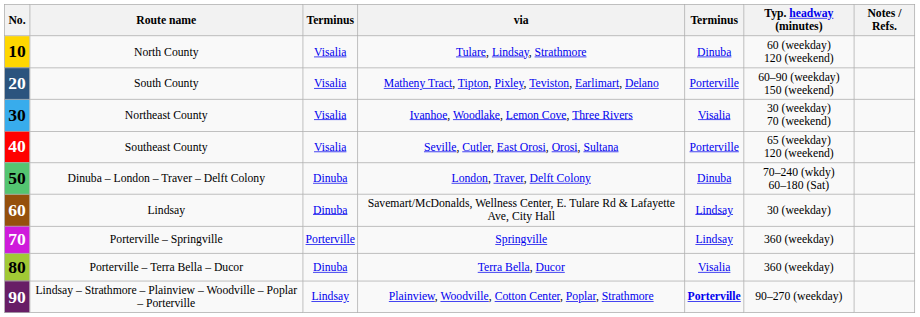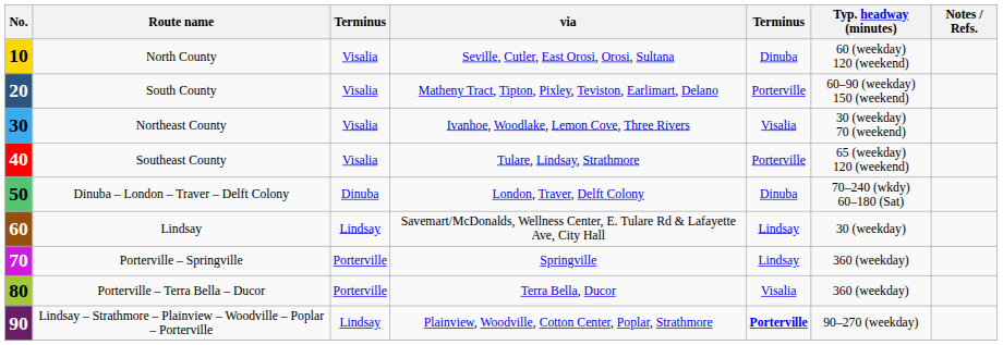10 | via: Tulare, Lindsay, Strathmore -> Seville, Cutler, East Orosi, Orosi, Sultana
40 | via: Seville, Cutler, East Orosi, Orosi, Sultana -> Tulare, Lindsay, Strathmore
60 | column 3: Dinuba -> Lindsay
80 | column 3: Dinuba -> Porterville
